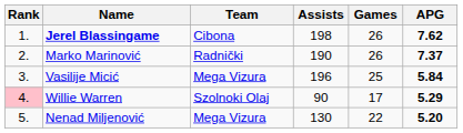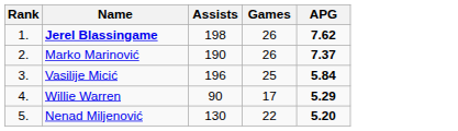- column: Team | Cibona | Radnički | Mega Vizura | Szolnoki Olaj | Mega Vizura
Willie Warren | Rank: pink background -> no background
